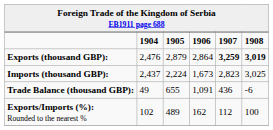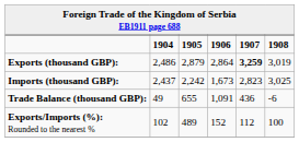Exports (thousand GBP): | 1904: 2,476 -> 2,486
Exports (thousand GBP): | 1908: bold -> normal
Imports (thousand GBP): | 1905: 2,224 -> 2,242
Exports/Imports (%): Rounded to the nearest % | 1906: 162 -> 152
